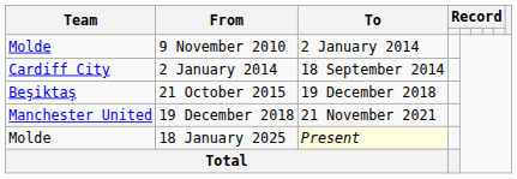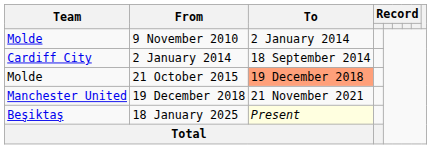21 October 2015 | Team: Beşiktaş -> Molde
21 October 2015 | To: no background -> lightsalmon background
18 January 2025 | Team: Molde -> Beşiktaş
